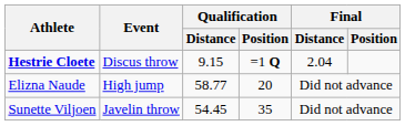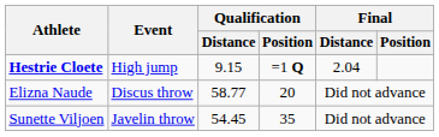Hestrie Cloete | Event: Discus throw -> High jump
Elizna Naude | Event: High jump -> Discus throw
